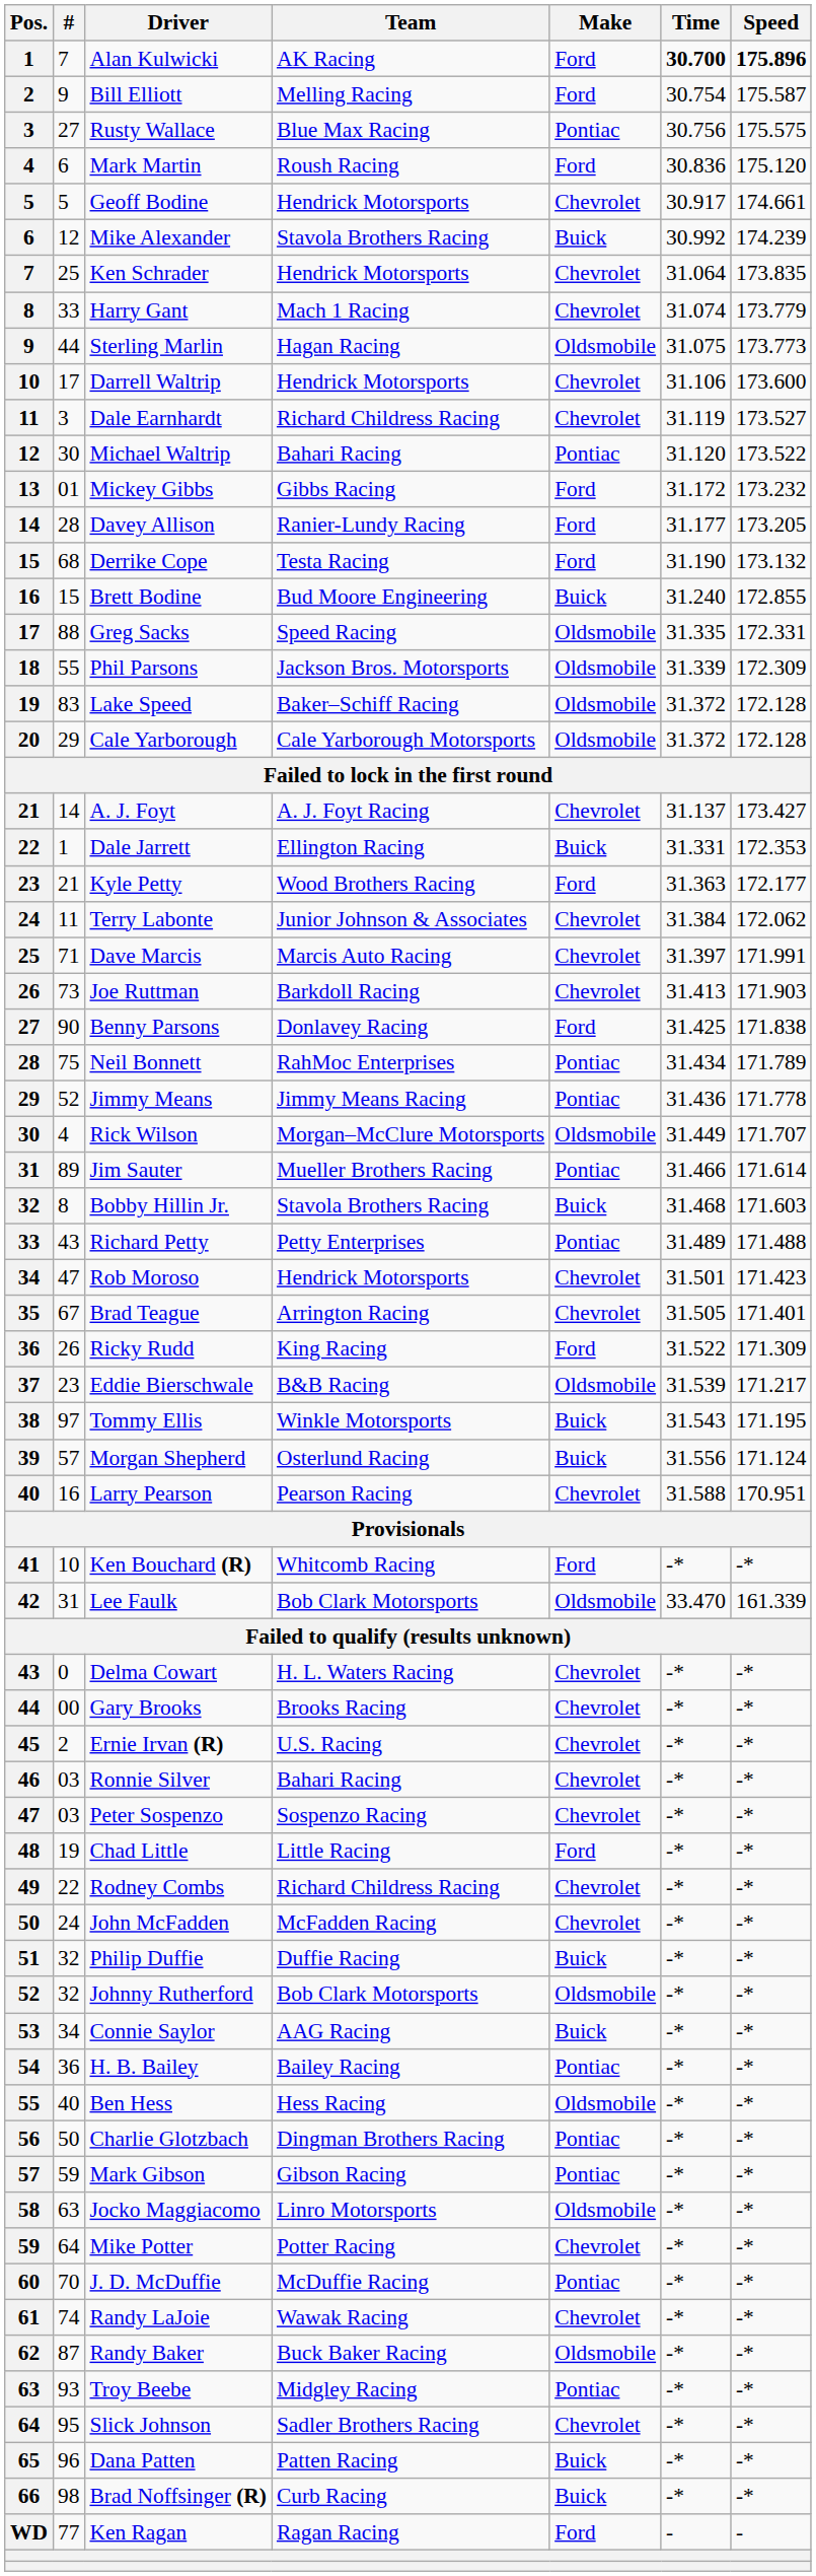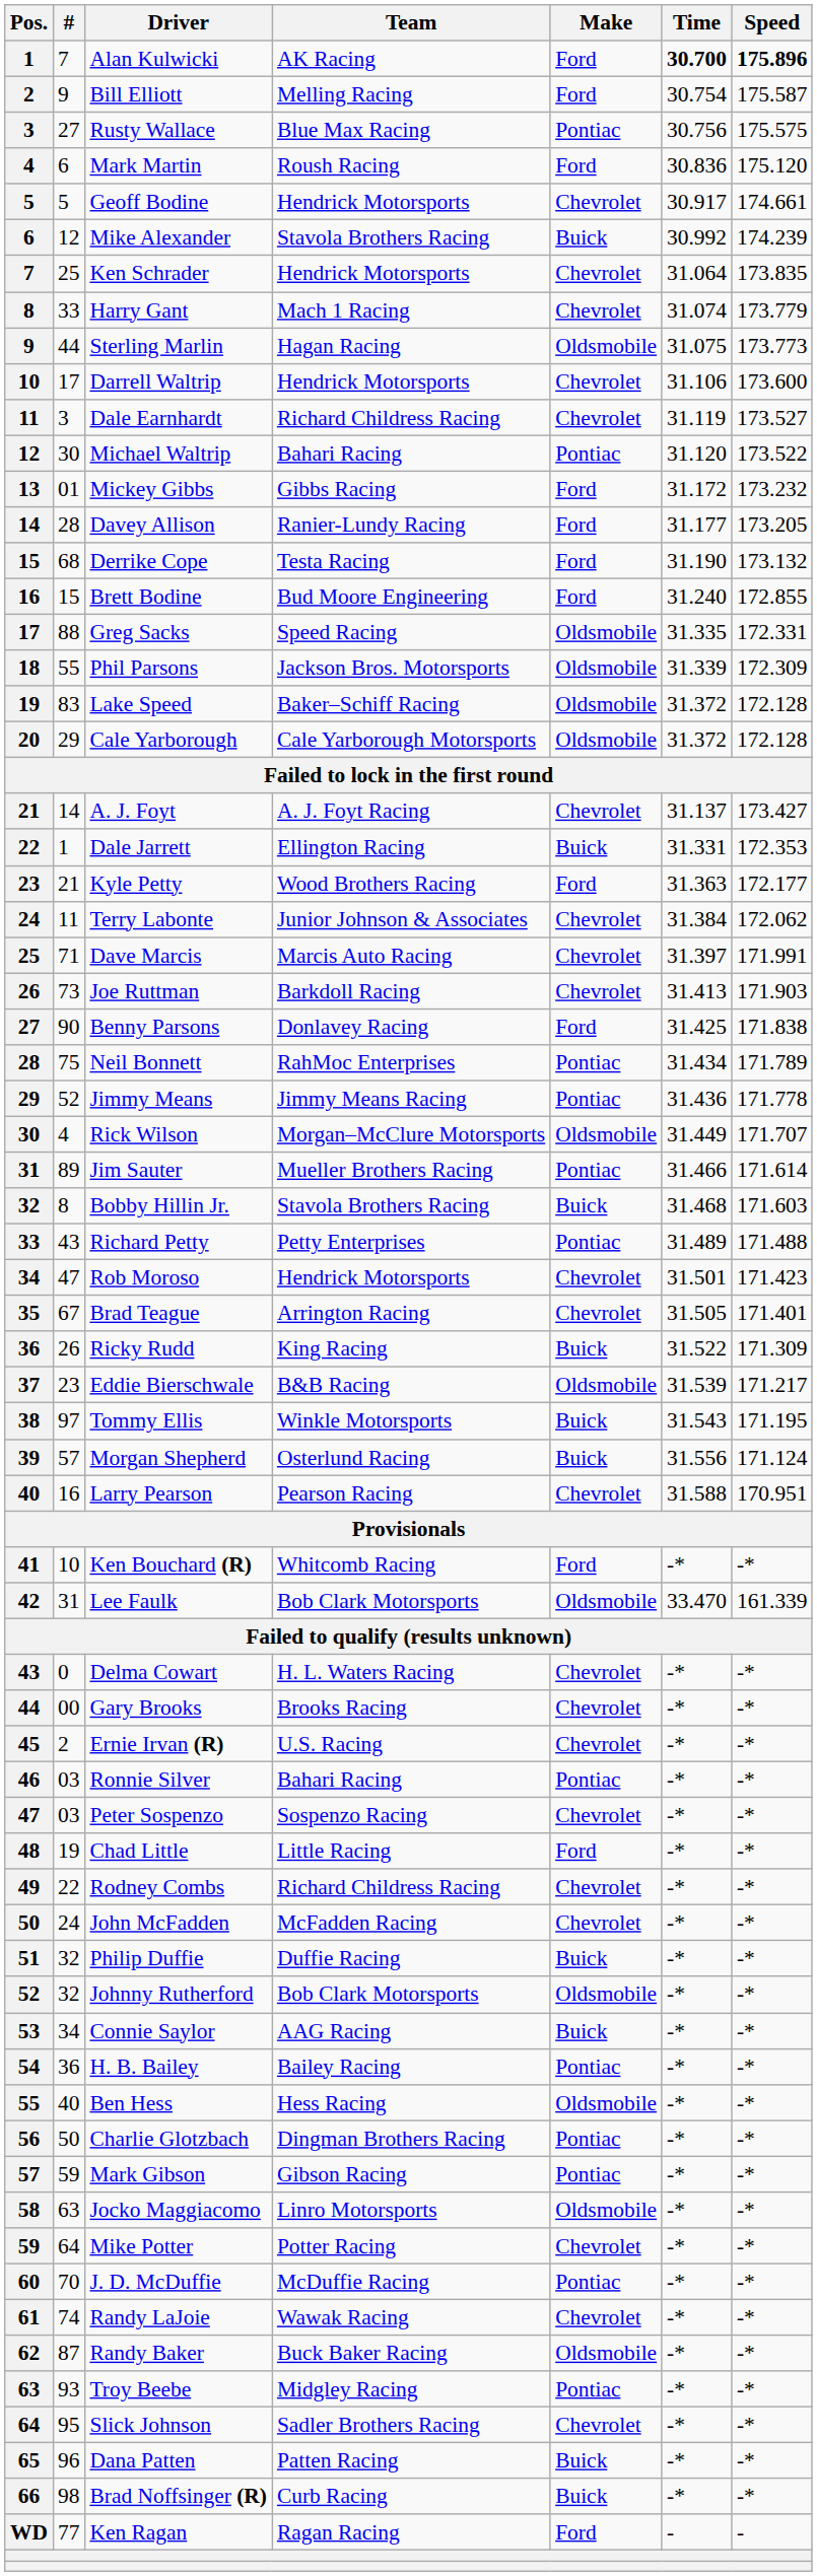Brett Bodine | Make: Buick -> Ford
Ricky Rudd | Make: Ford -> Buick
Ronnie Silver | Make: Chevrolet -> Pontiac
